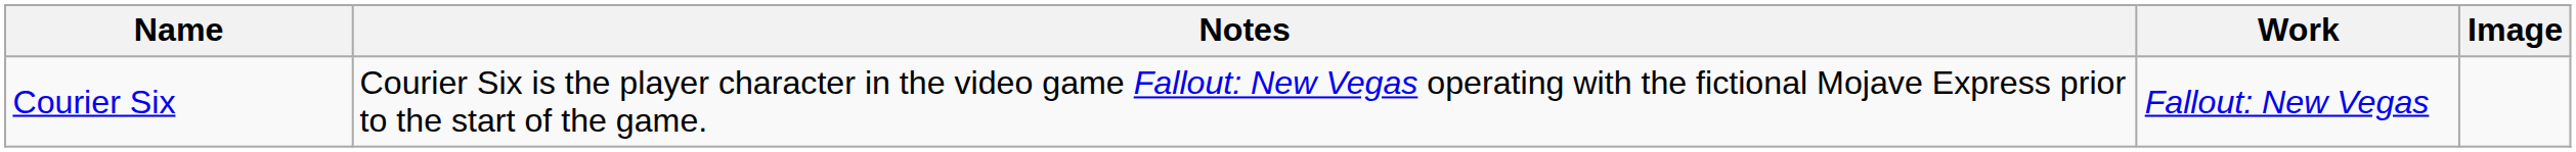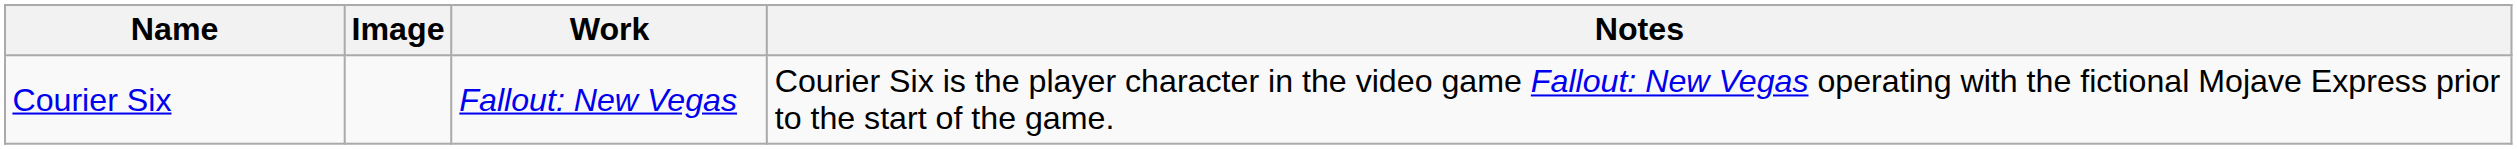columns swapped: Image <-> Notes
